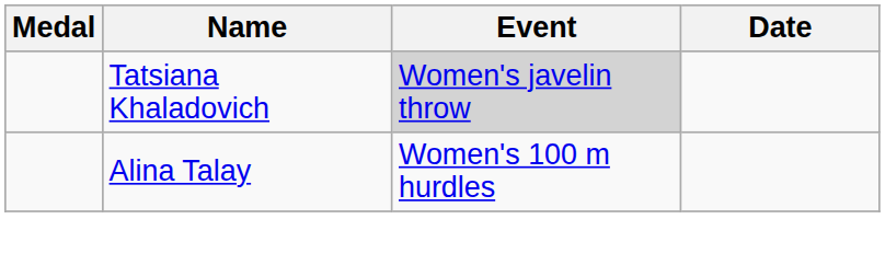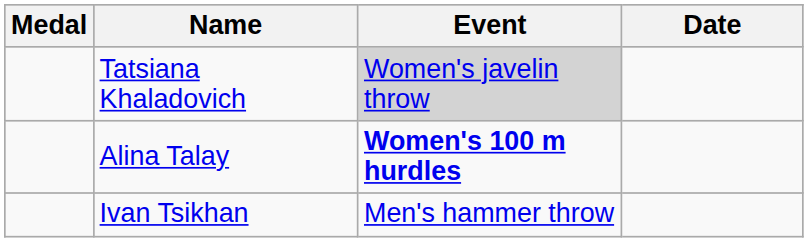Alina Talay | Event: normal -> bold
+ row: Ivan Tsikhan | Men's hammer throw
